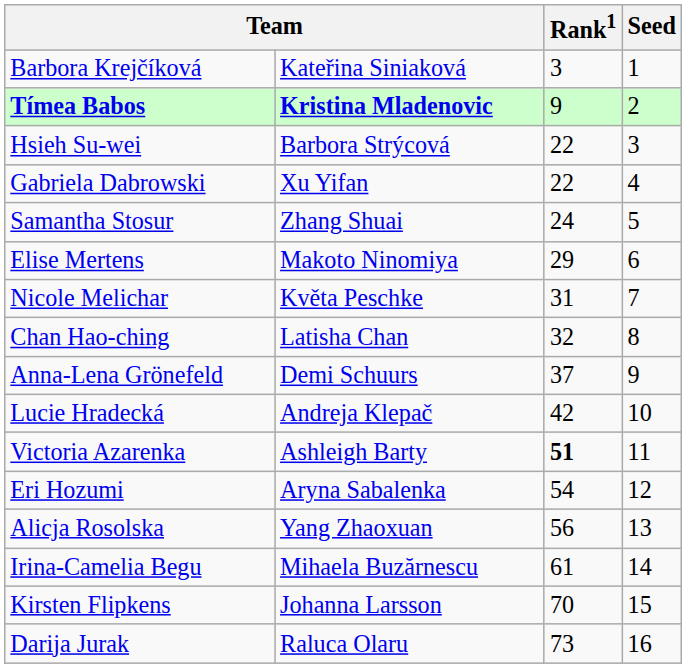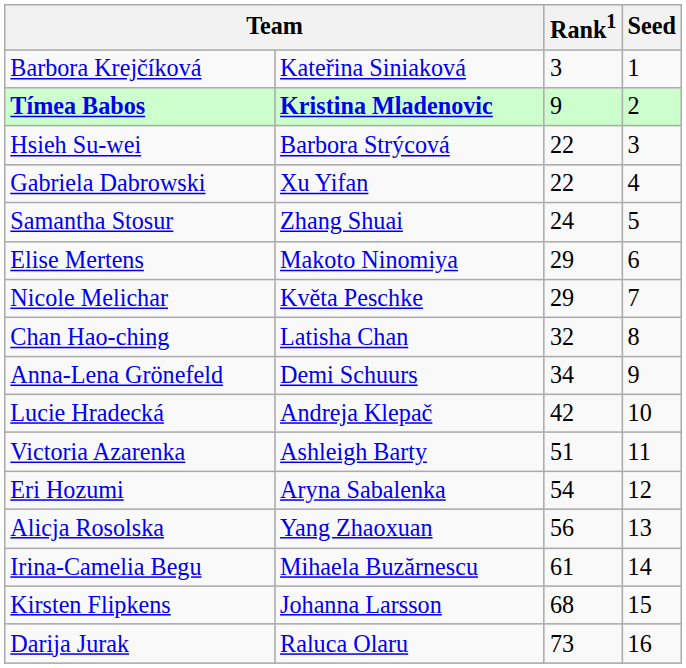Nicole Melichar | Rank1: 31 -> 29
Anna-Lena Grönefeld | Rank1: 37 -> 34
Victoria Azarenka | Rank1: bold -> normal
Kirsten Flipkens | Rank1: 70 -> 68
